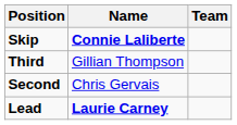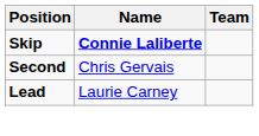- row: Third | Gillian Thompson
Lead | Name: bold -> normal
